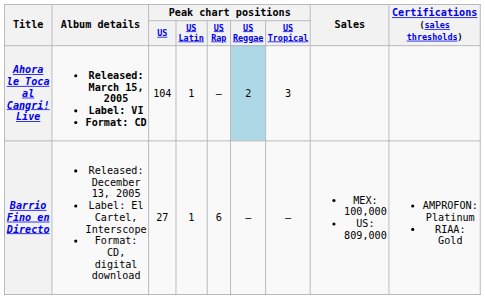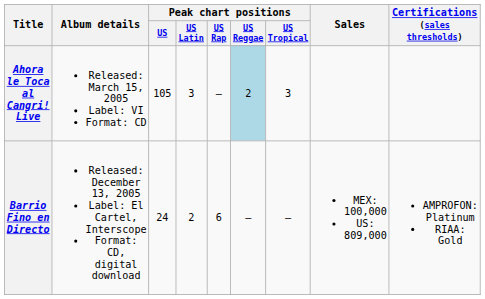Ahora le Toca al Cangri! Live | Album details: bold -> normal
Ahora le Toca al Cangri! Live | Peak chart positions / US: 104 -> 105
Ahora le Toca al Cangri! Live | Peak chart positions / US Latin: 1 -> 3
Barrio Fino en Directo | Peak chart positions / US: 27 -> 24
Barrio Fino en Directo | Peak chart positions / US Latin: 1 -> 2
